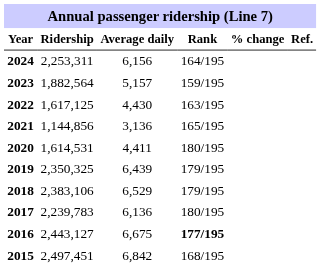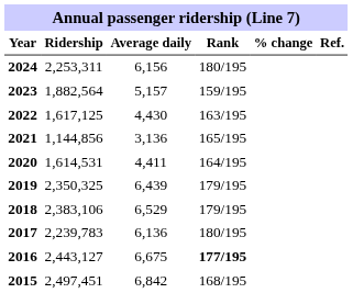2024 | Rank: 164/195 -> 180/195
2020 | Rank: 180/195 -> 164/195
